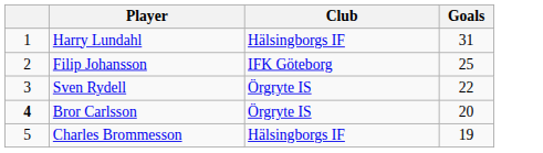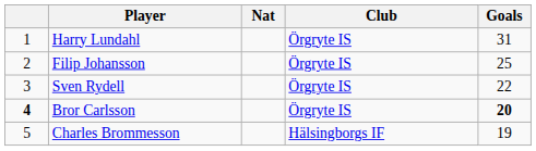+ column: Nat
Harry Lundahl | Club: Hälsingborgs IF -> Örgryte IS
Filip Johansson | Club: IFK Göteborg -> Örgryte IS
Bror Carlsson | Goals: normal -> bold
